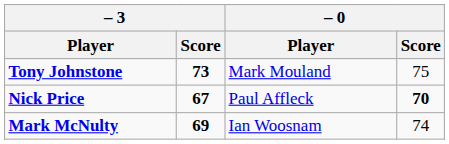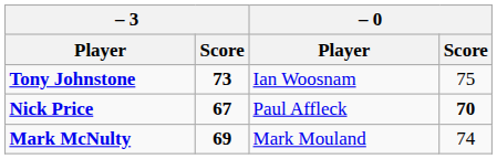Tony Johnstone | – 0 / Player: Mark Mouland -> Ian Woosnam
Mark McNulty | – 0 / Player: Ian Woosnam -> Mark Mouland
